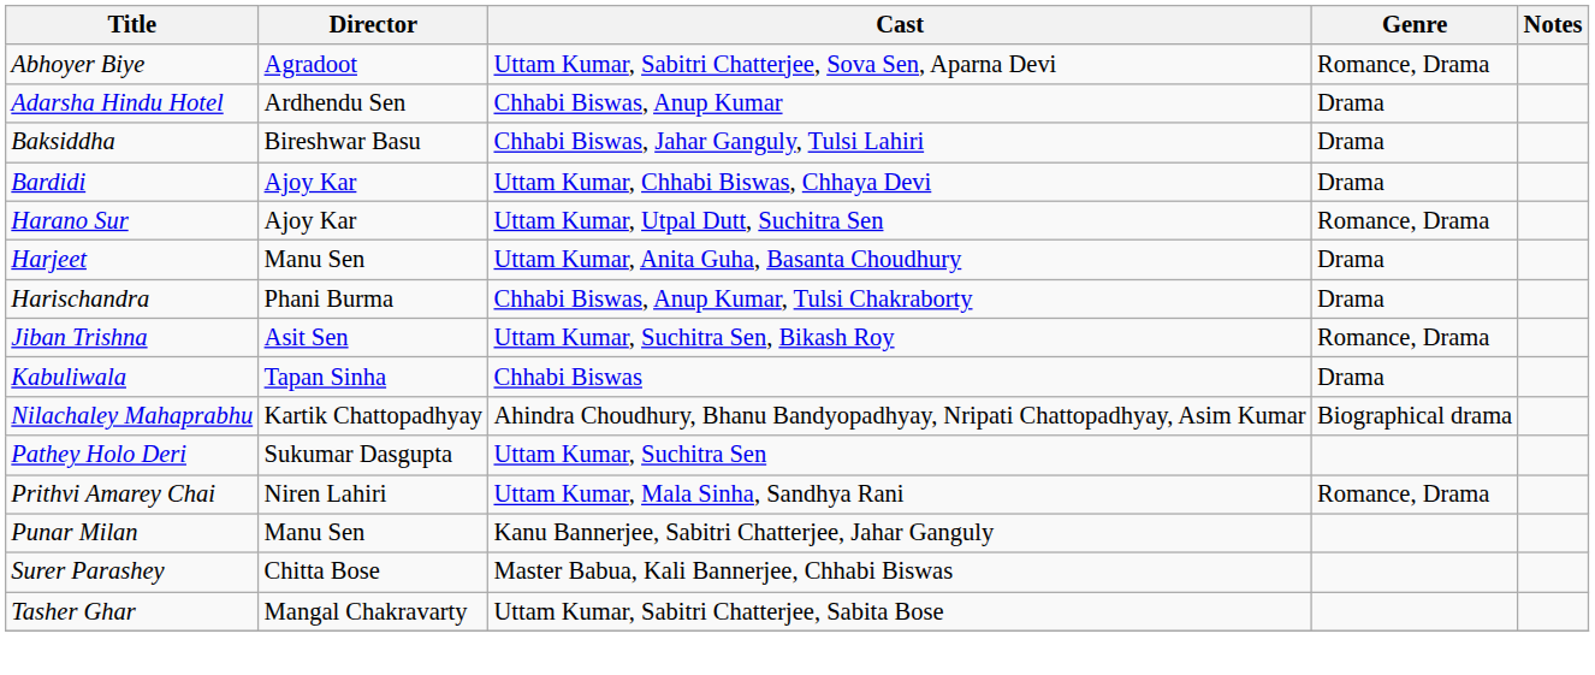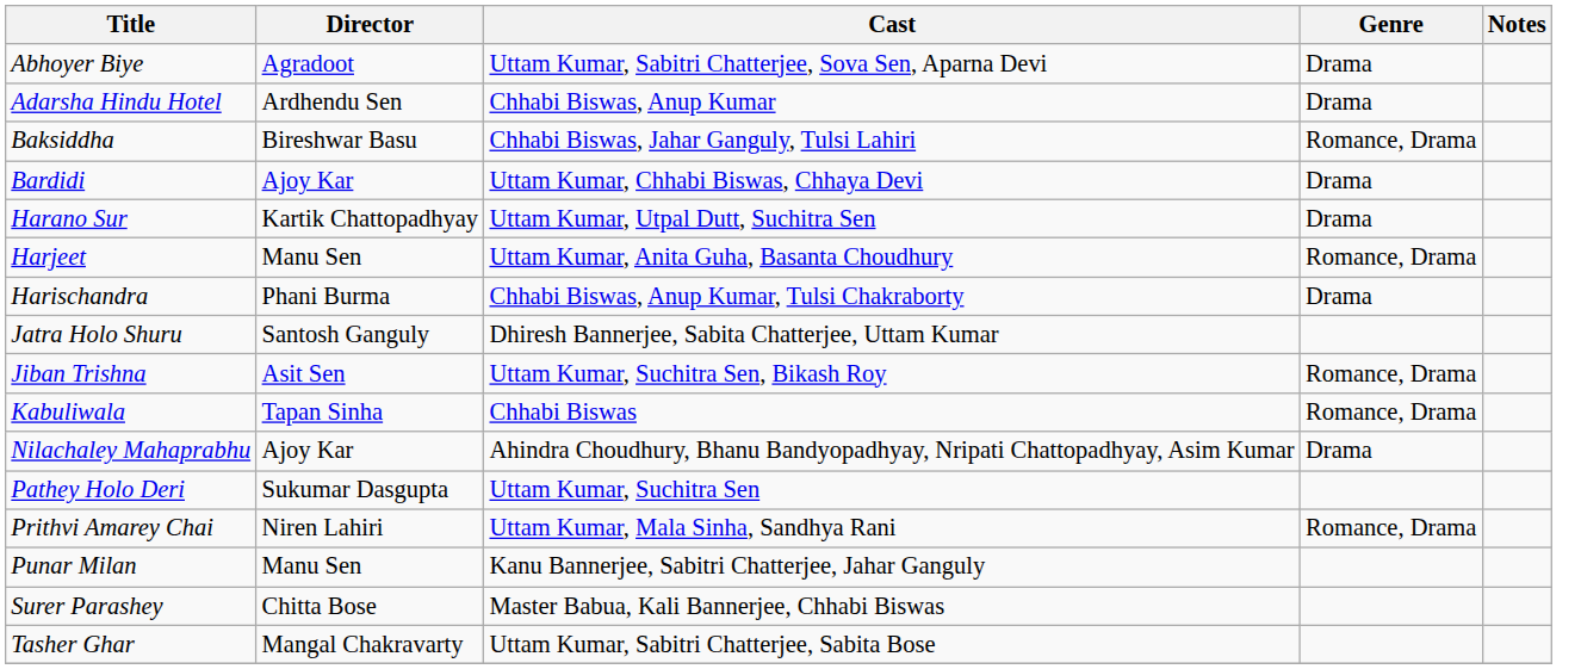Abhoyer Biye | Genre: Romance, Drama -> Drama
Baksiddha | Genre: Drama -> Romance, Drama
Harano Sur | Director: Ajoy Kar -> Kartik Chattopadhyay
Harano Sur | Genre: Romance, Drama -> Drama
Harjeet | Genre: Drama -> Romance, Drama
+ row: Jatra Holo Shuru | Santosh Ganguly | Dhiresh Bannerjee, Sabita Chatterjee, Uttam Kumar
Kabuliwala | Genre: Drama -> Romance, Drama
Nilachaley Mahaprabhu | Director: Kartik Chattopadhyay -> Ajoy Kar
Nilachaley Mahaprabhu | Genre: Biographical drama -> Drama
